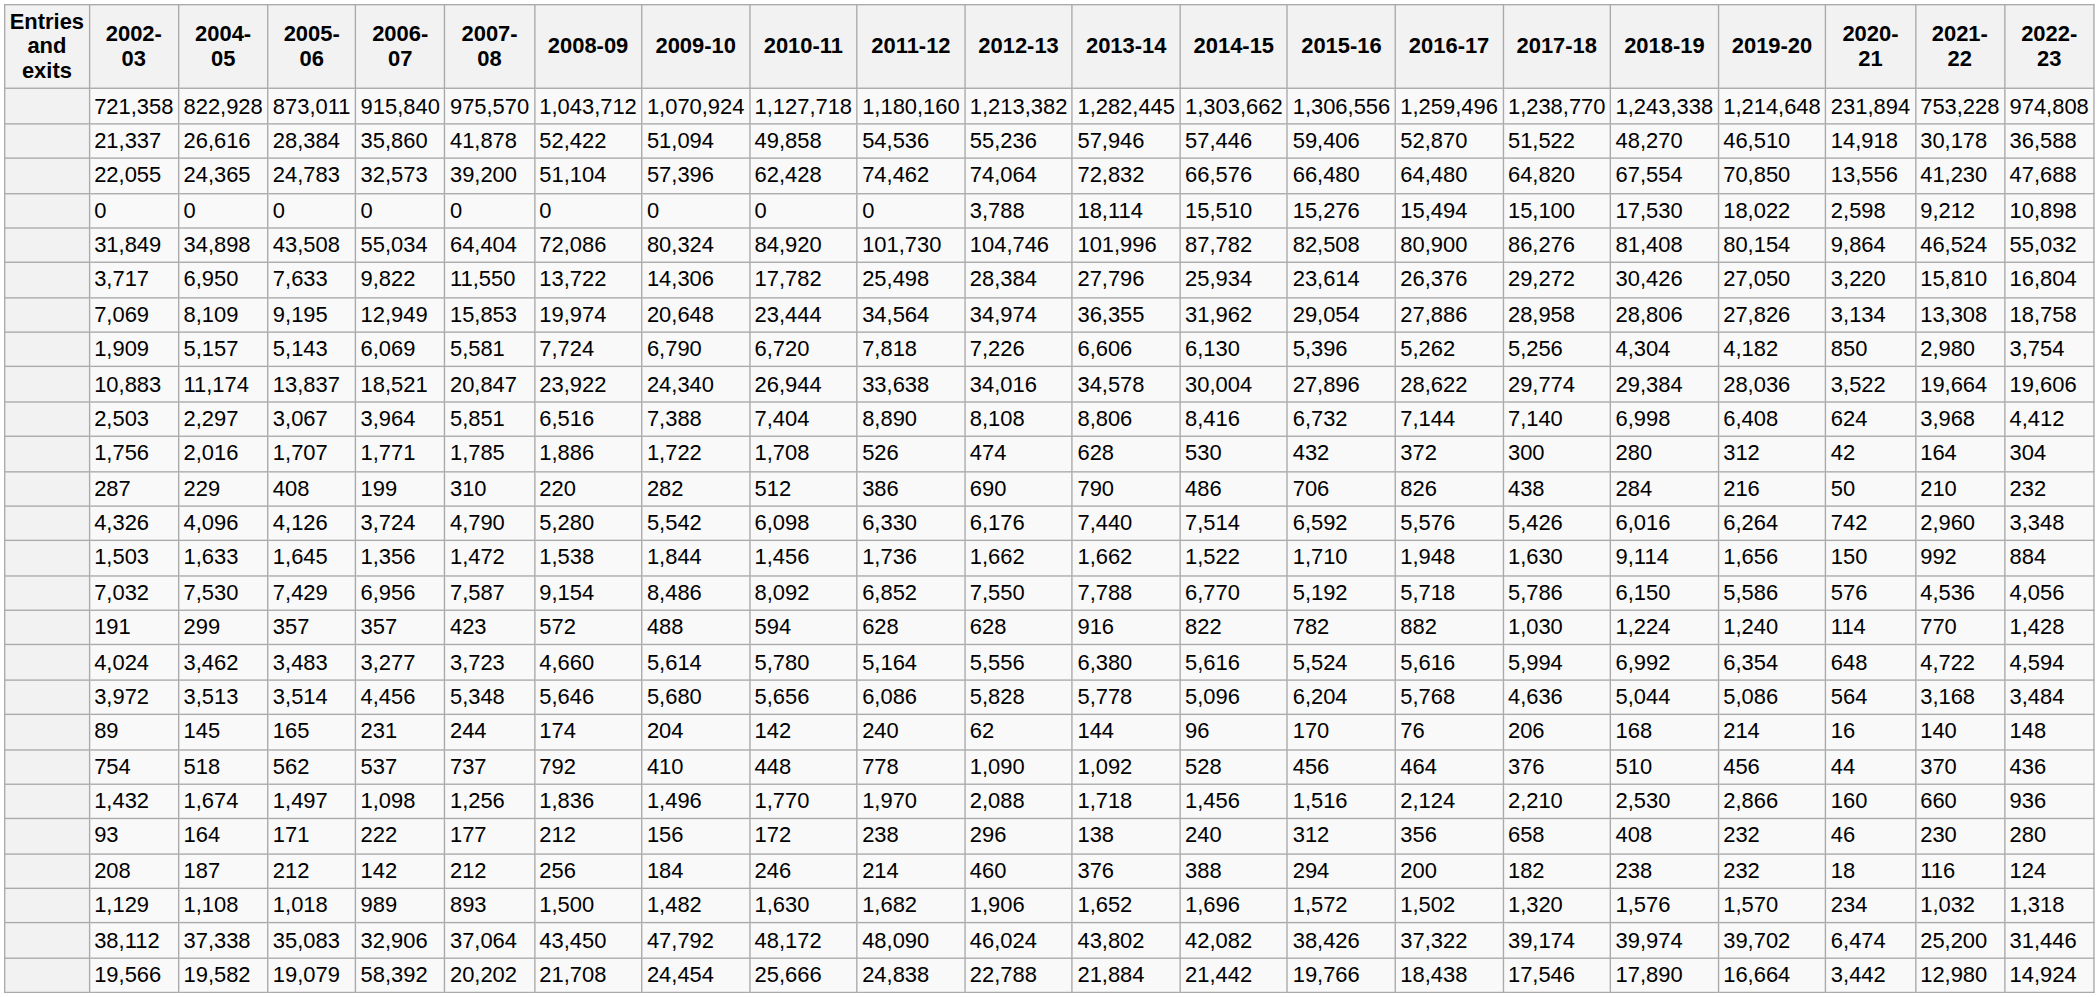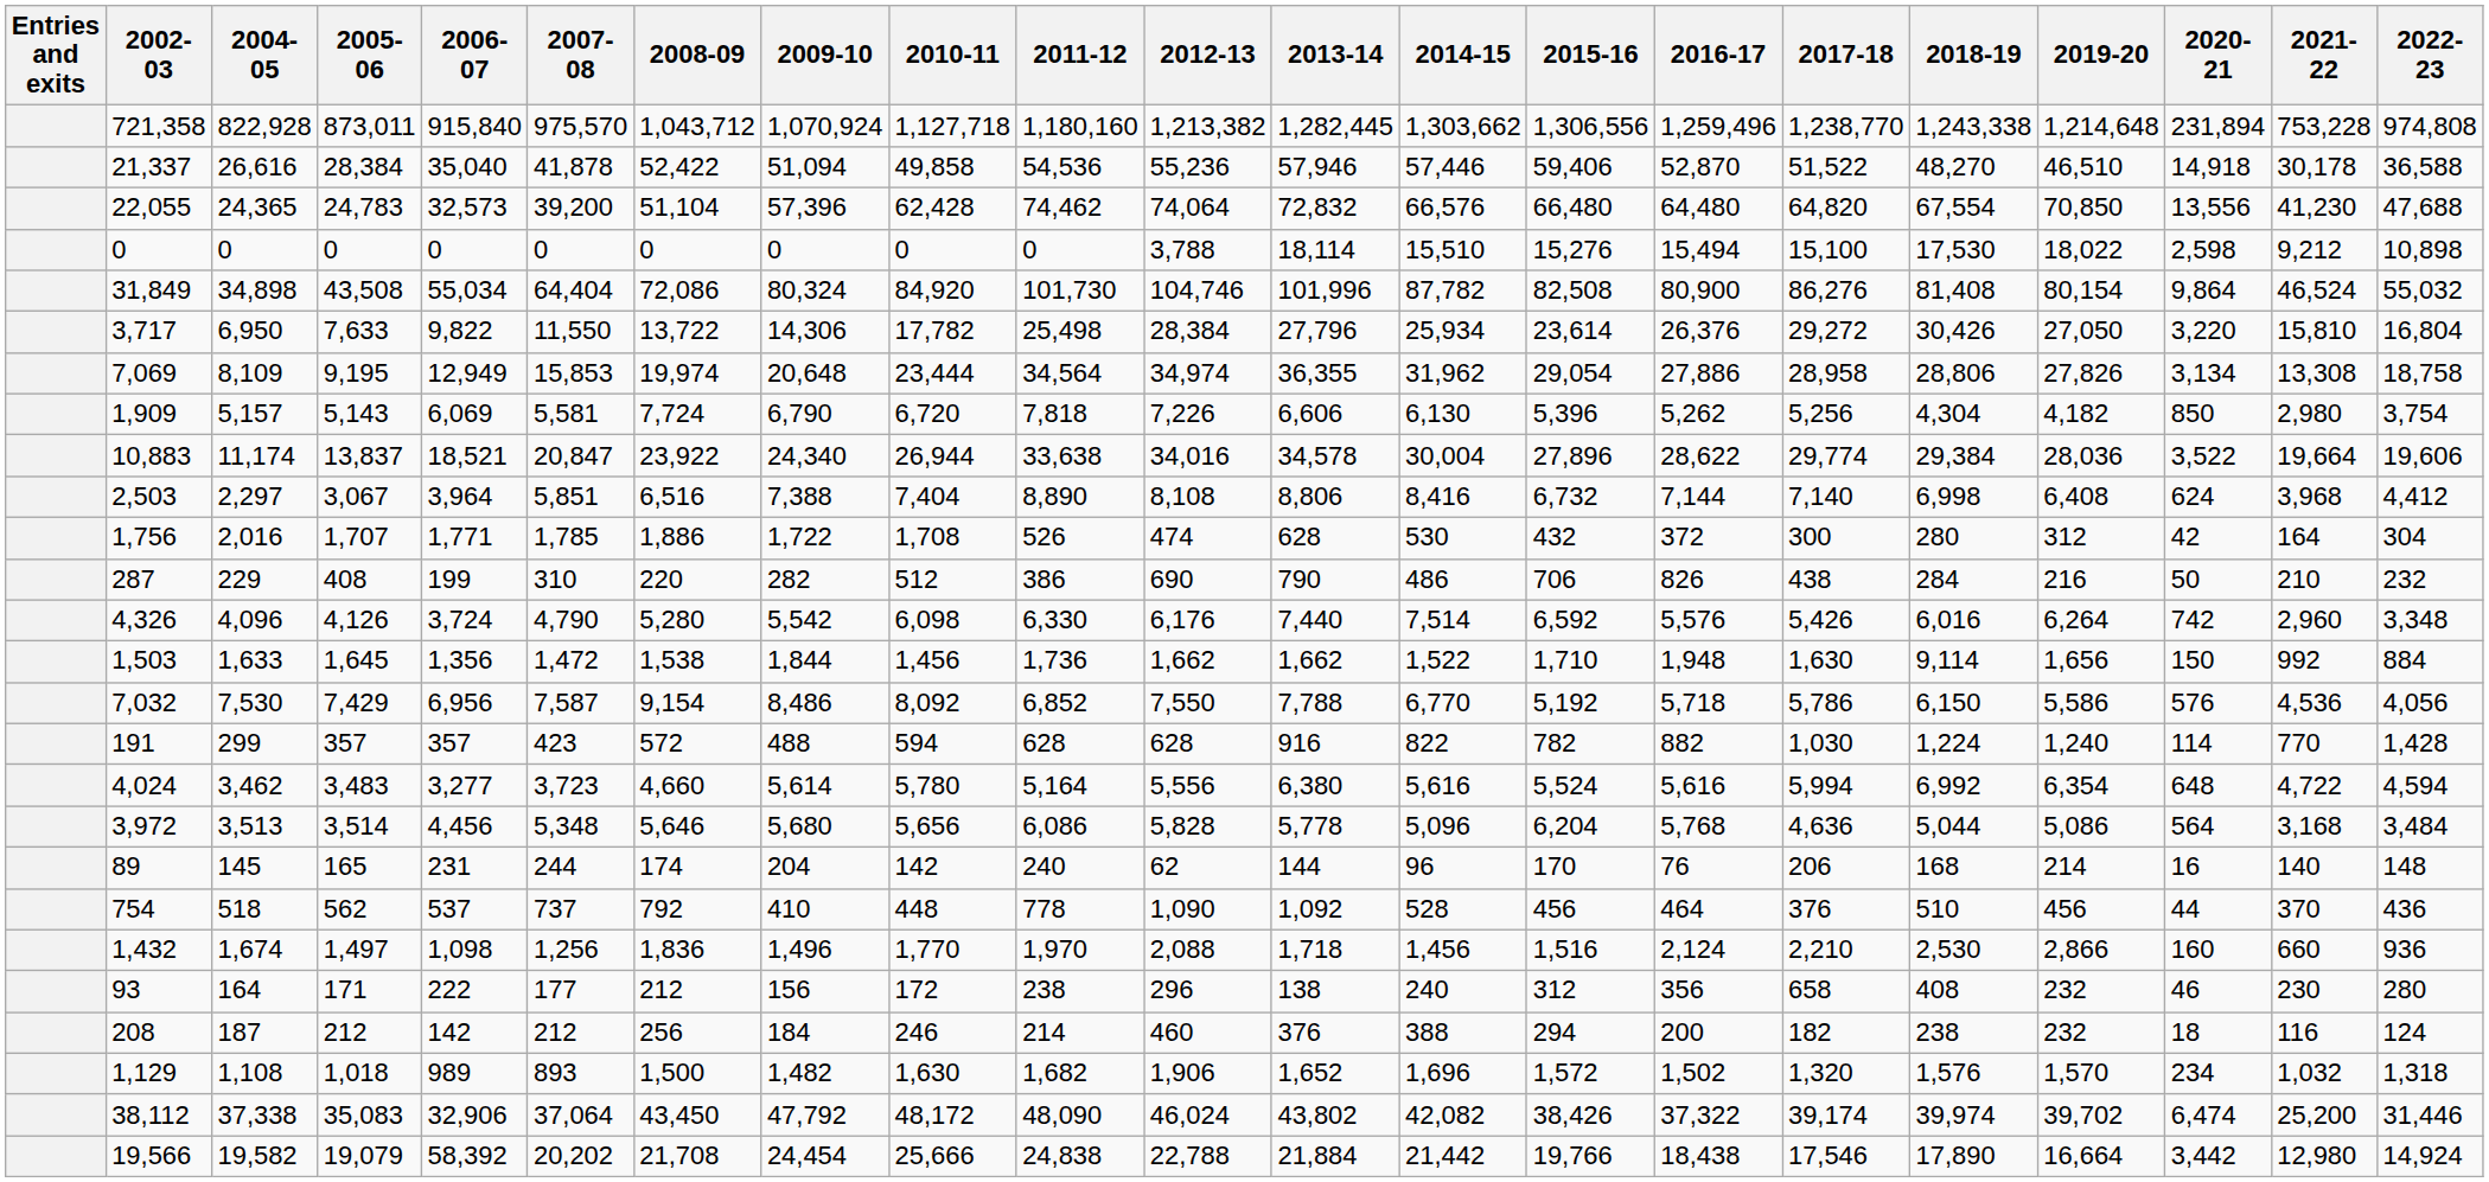21,337 | 2006-07: 35,860 -> 35,040
